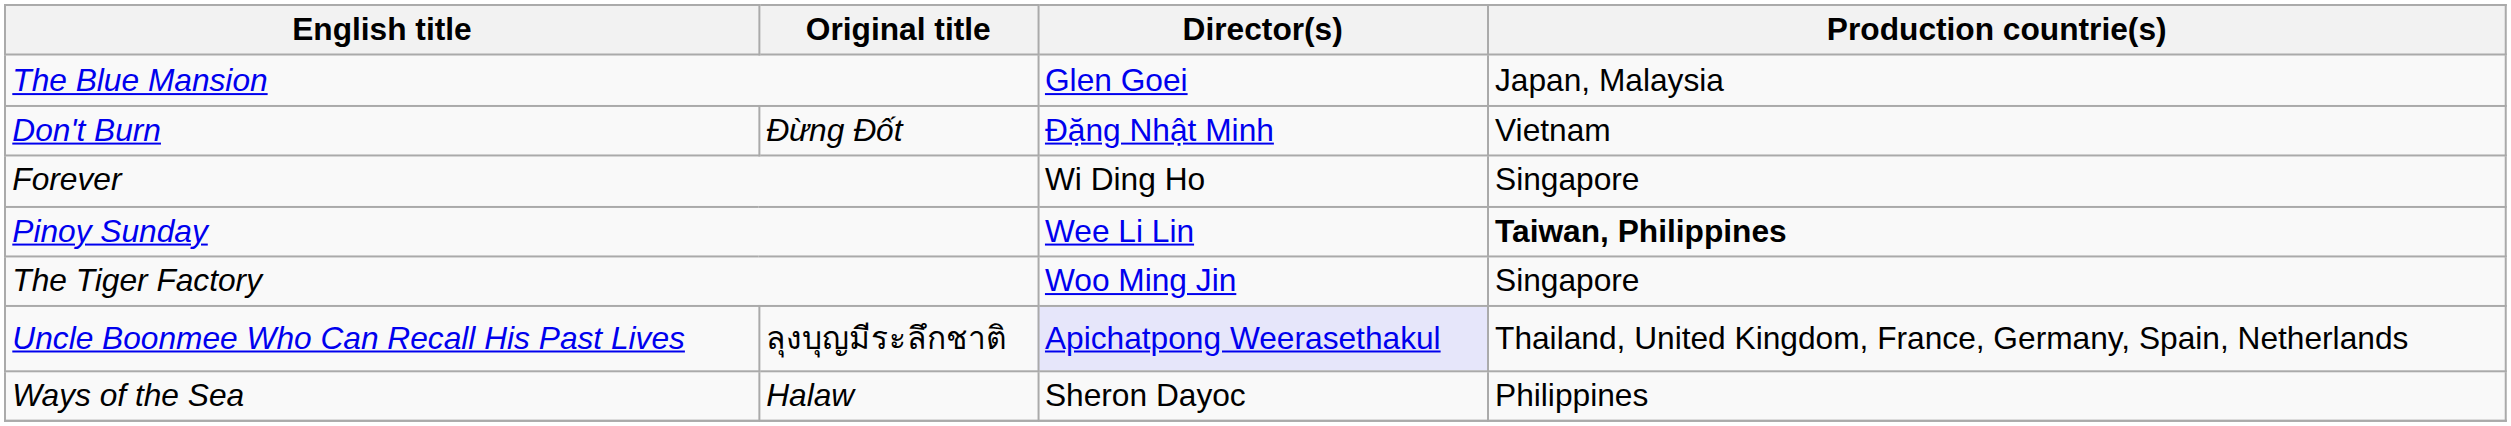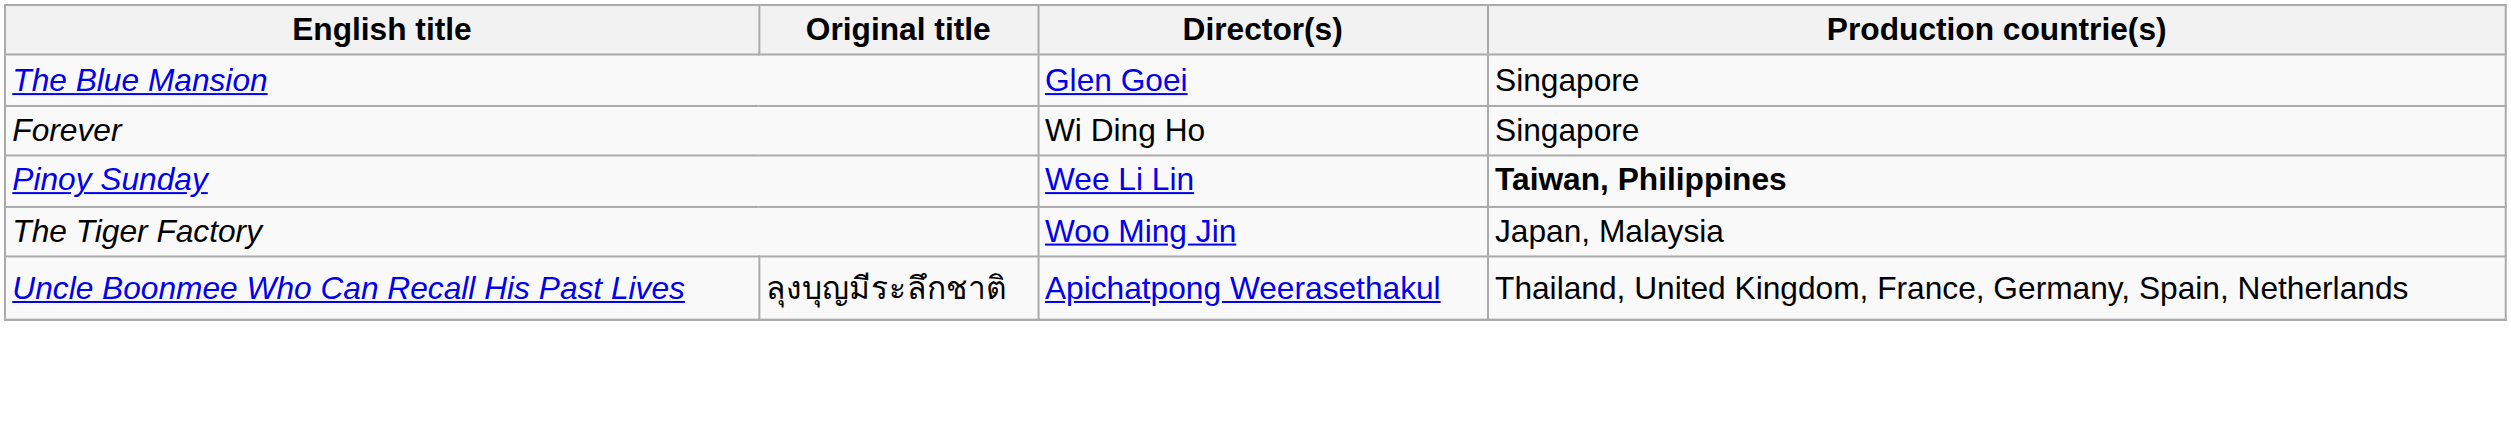The Blue Mansion | Production countrie(s): Japan, Malaysia -> Singapore
- row: Don't Burn | Đừng Đốt | Đặng Nhật Minh | Vietnam
The Tiger Factory | Production countrie(s): Singapore -> Japan, Malaysia
Uncle Boonmee Who Can Recall His Past Lives | Director(s): lavender background -> no background
- row: Ways of the Sea | Halaw | Sheron Dayoc | Philippines
